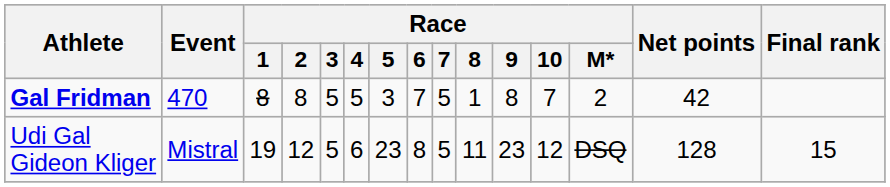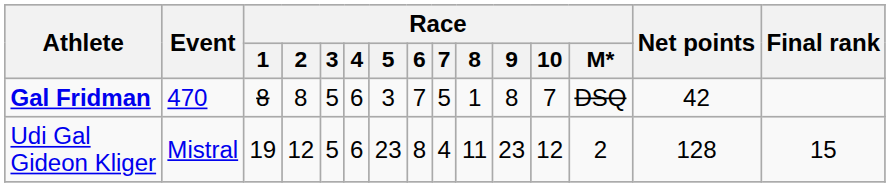Gal Fridman | Race / 4: 5 -> 6
Gal Fridman | Race / M*: 2 -> DSQ
Udi Gal Gideon Kliger | Race / 7: 5 -> 4
Udi Gal Gideon Kliger | Race / M*: DSQ -> 2
